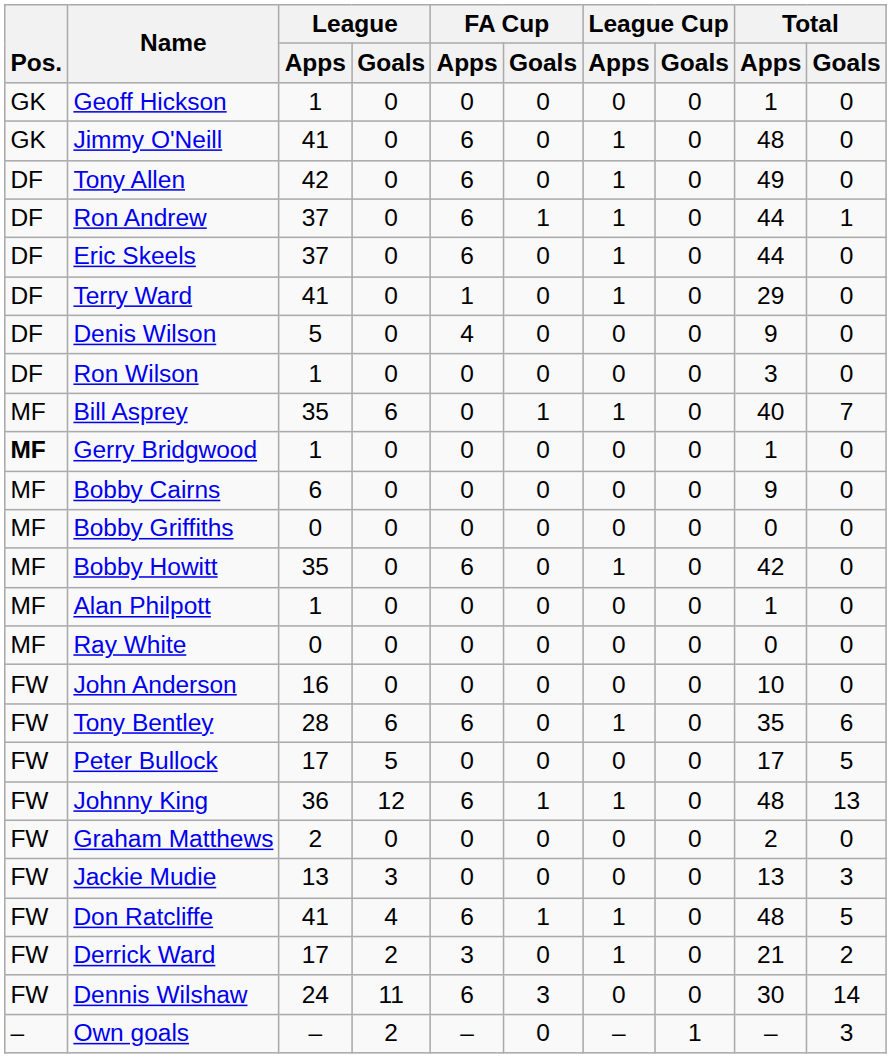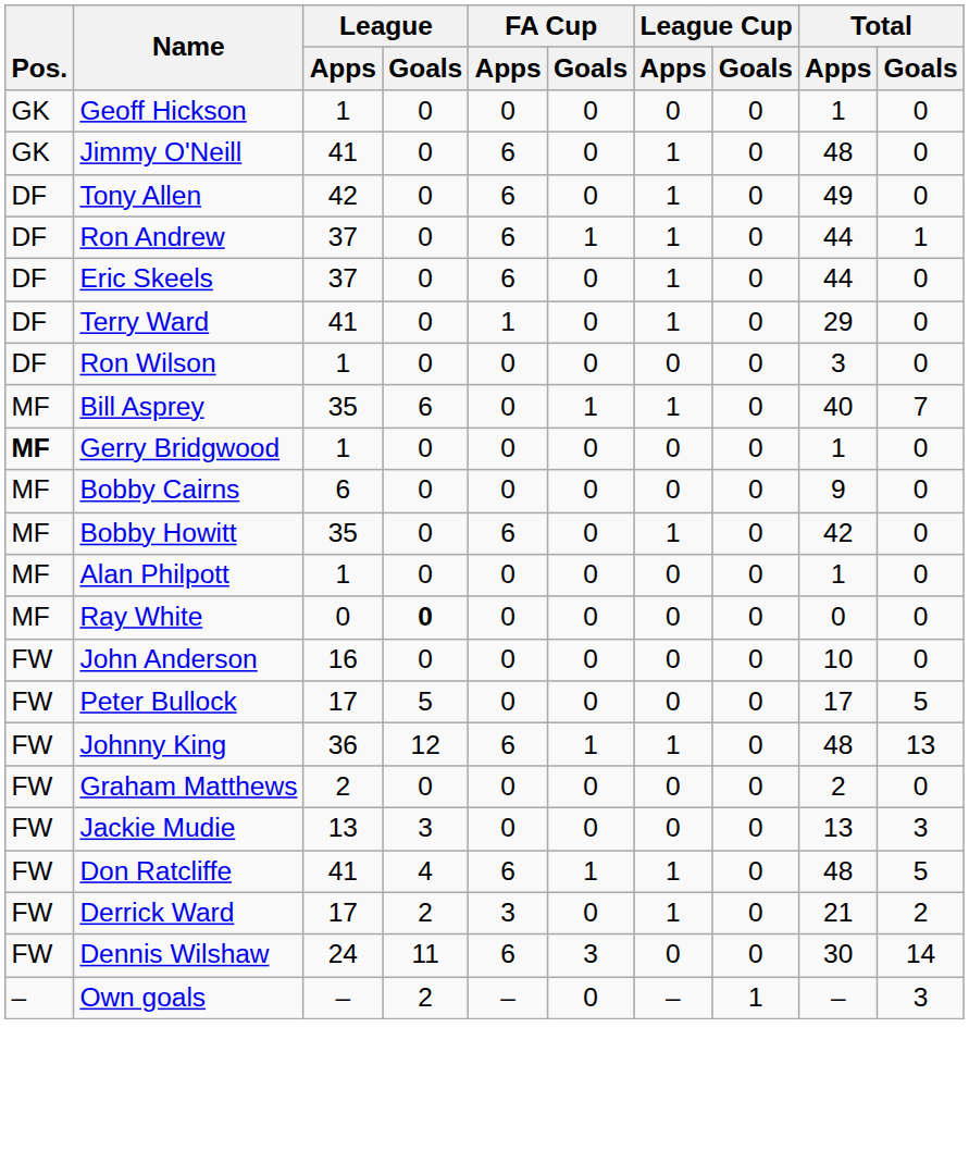- row: DF | Denis Wilson | 5 | 0 | 4 | 0 | 0 | 0 | 9 | 0
- row: MF | Bobby Griffiths | 0 | 0 | 0 | 0 | 0 | 0 | 0 | 0
Ray White | League / Goals: normal -> bold
- row: FW | Tony Bentley | 28 | 6 | 6 | 0 | 1 | 0 | 35 | 6
